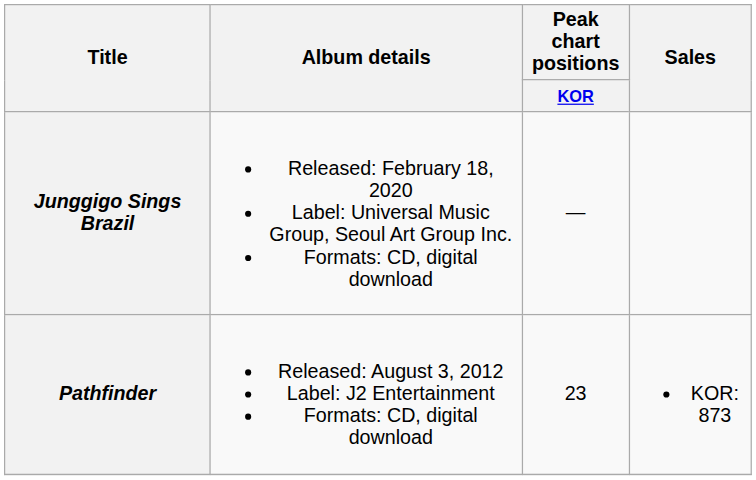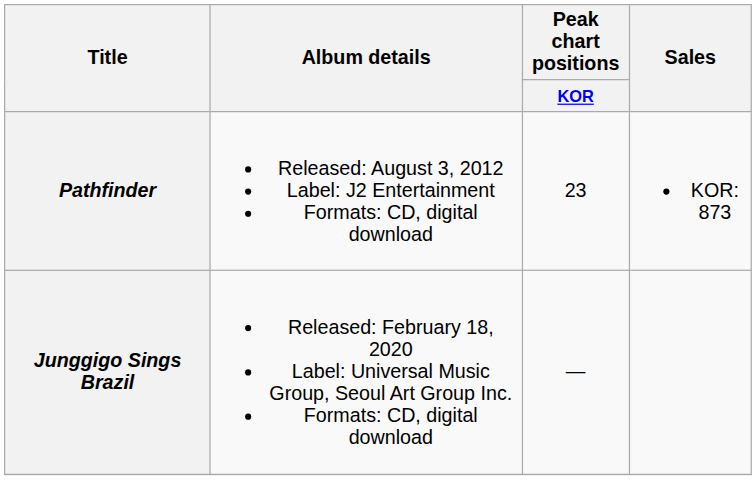rows swapped: Pathfinder <-> Junggigo Sings Brazil
